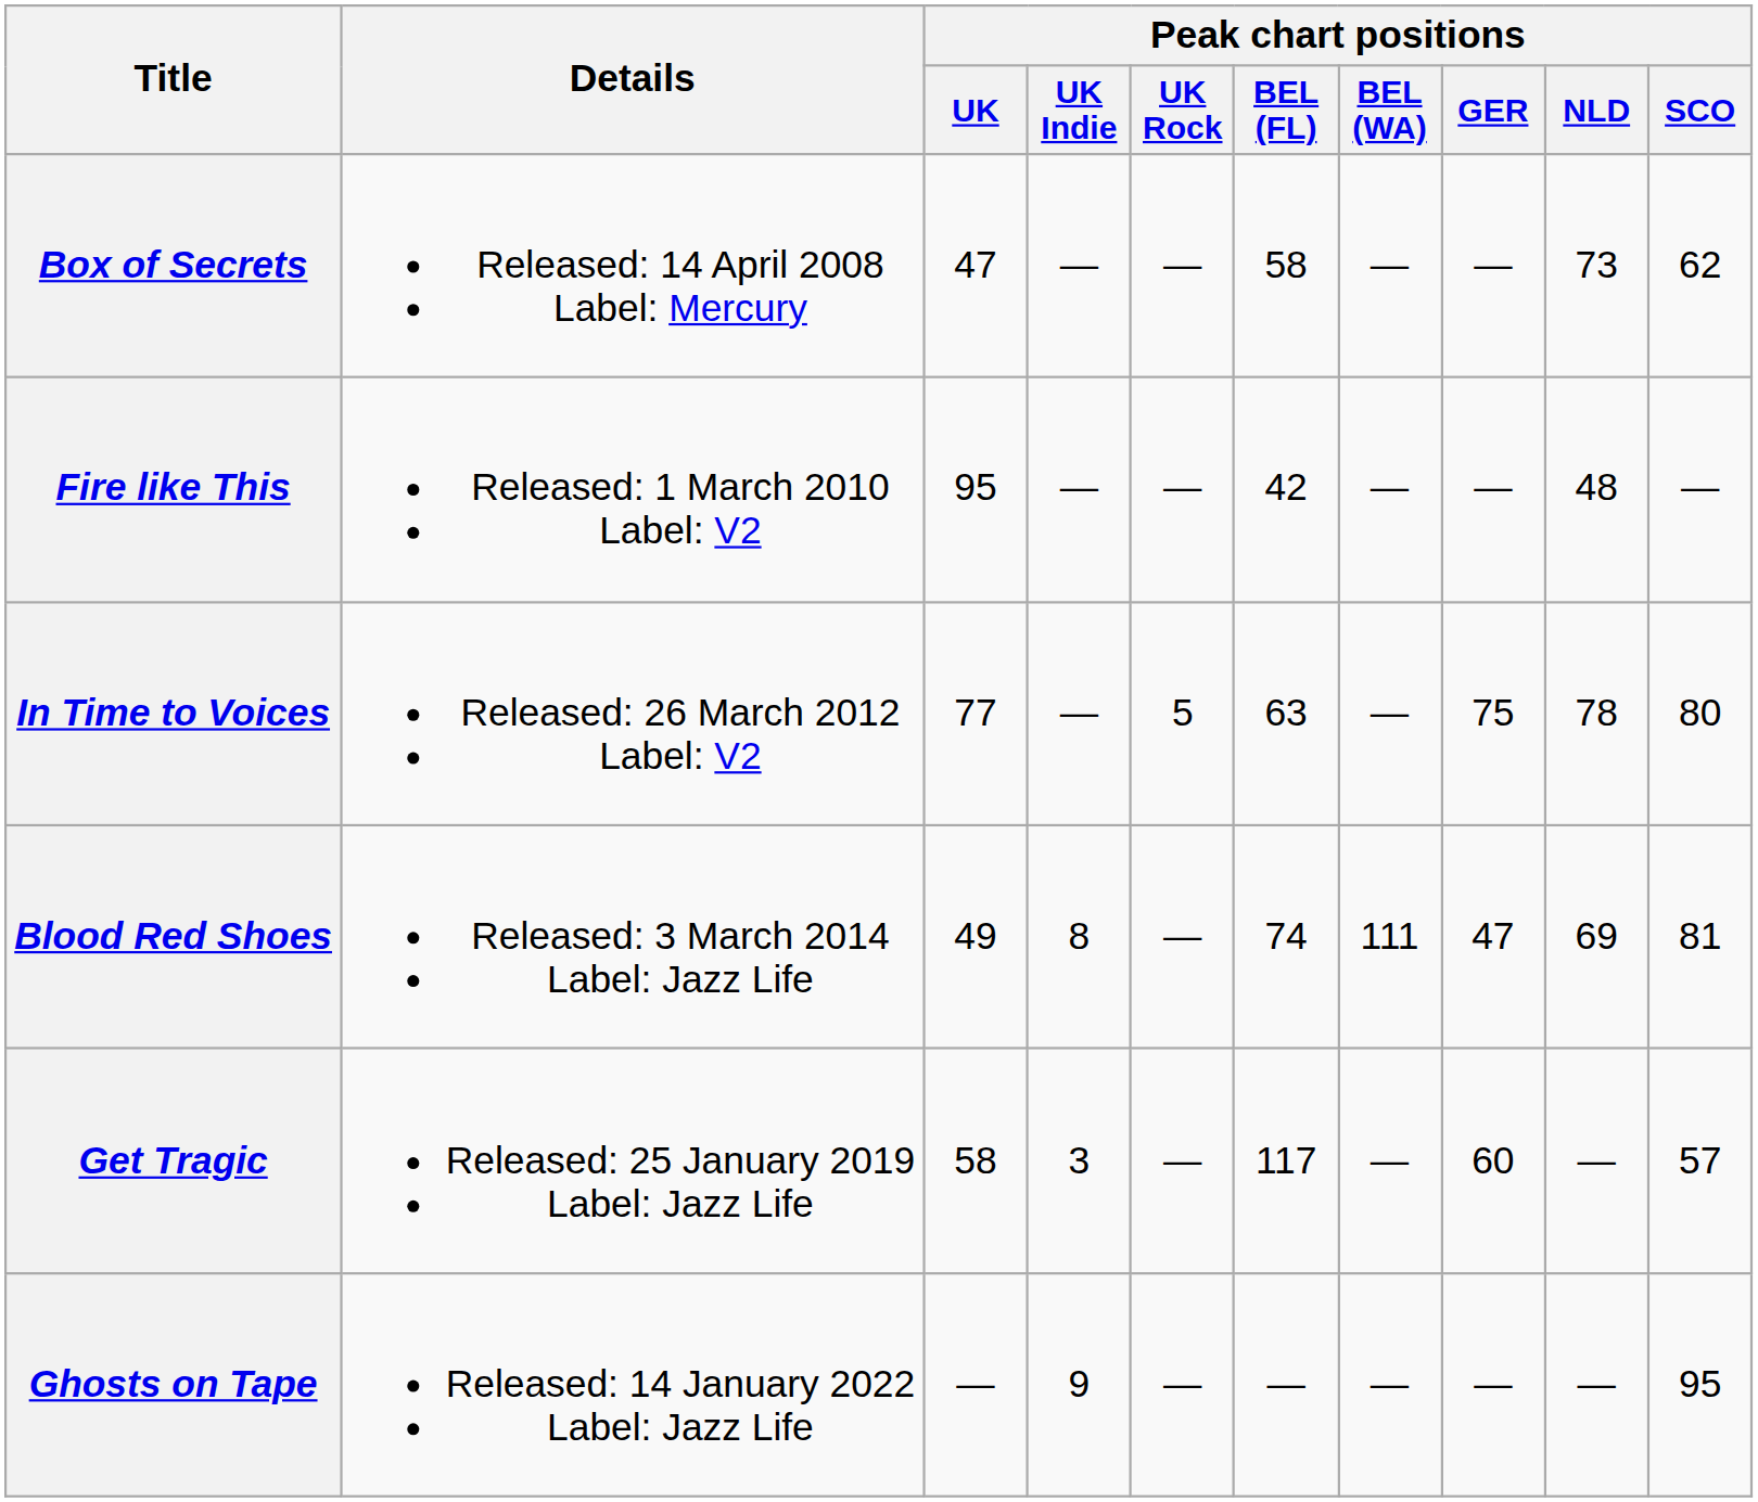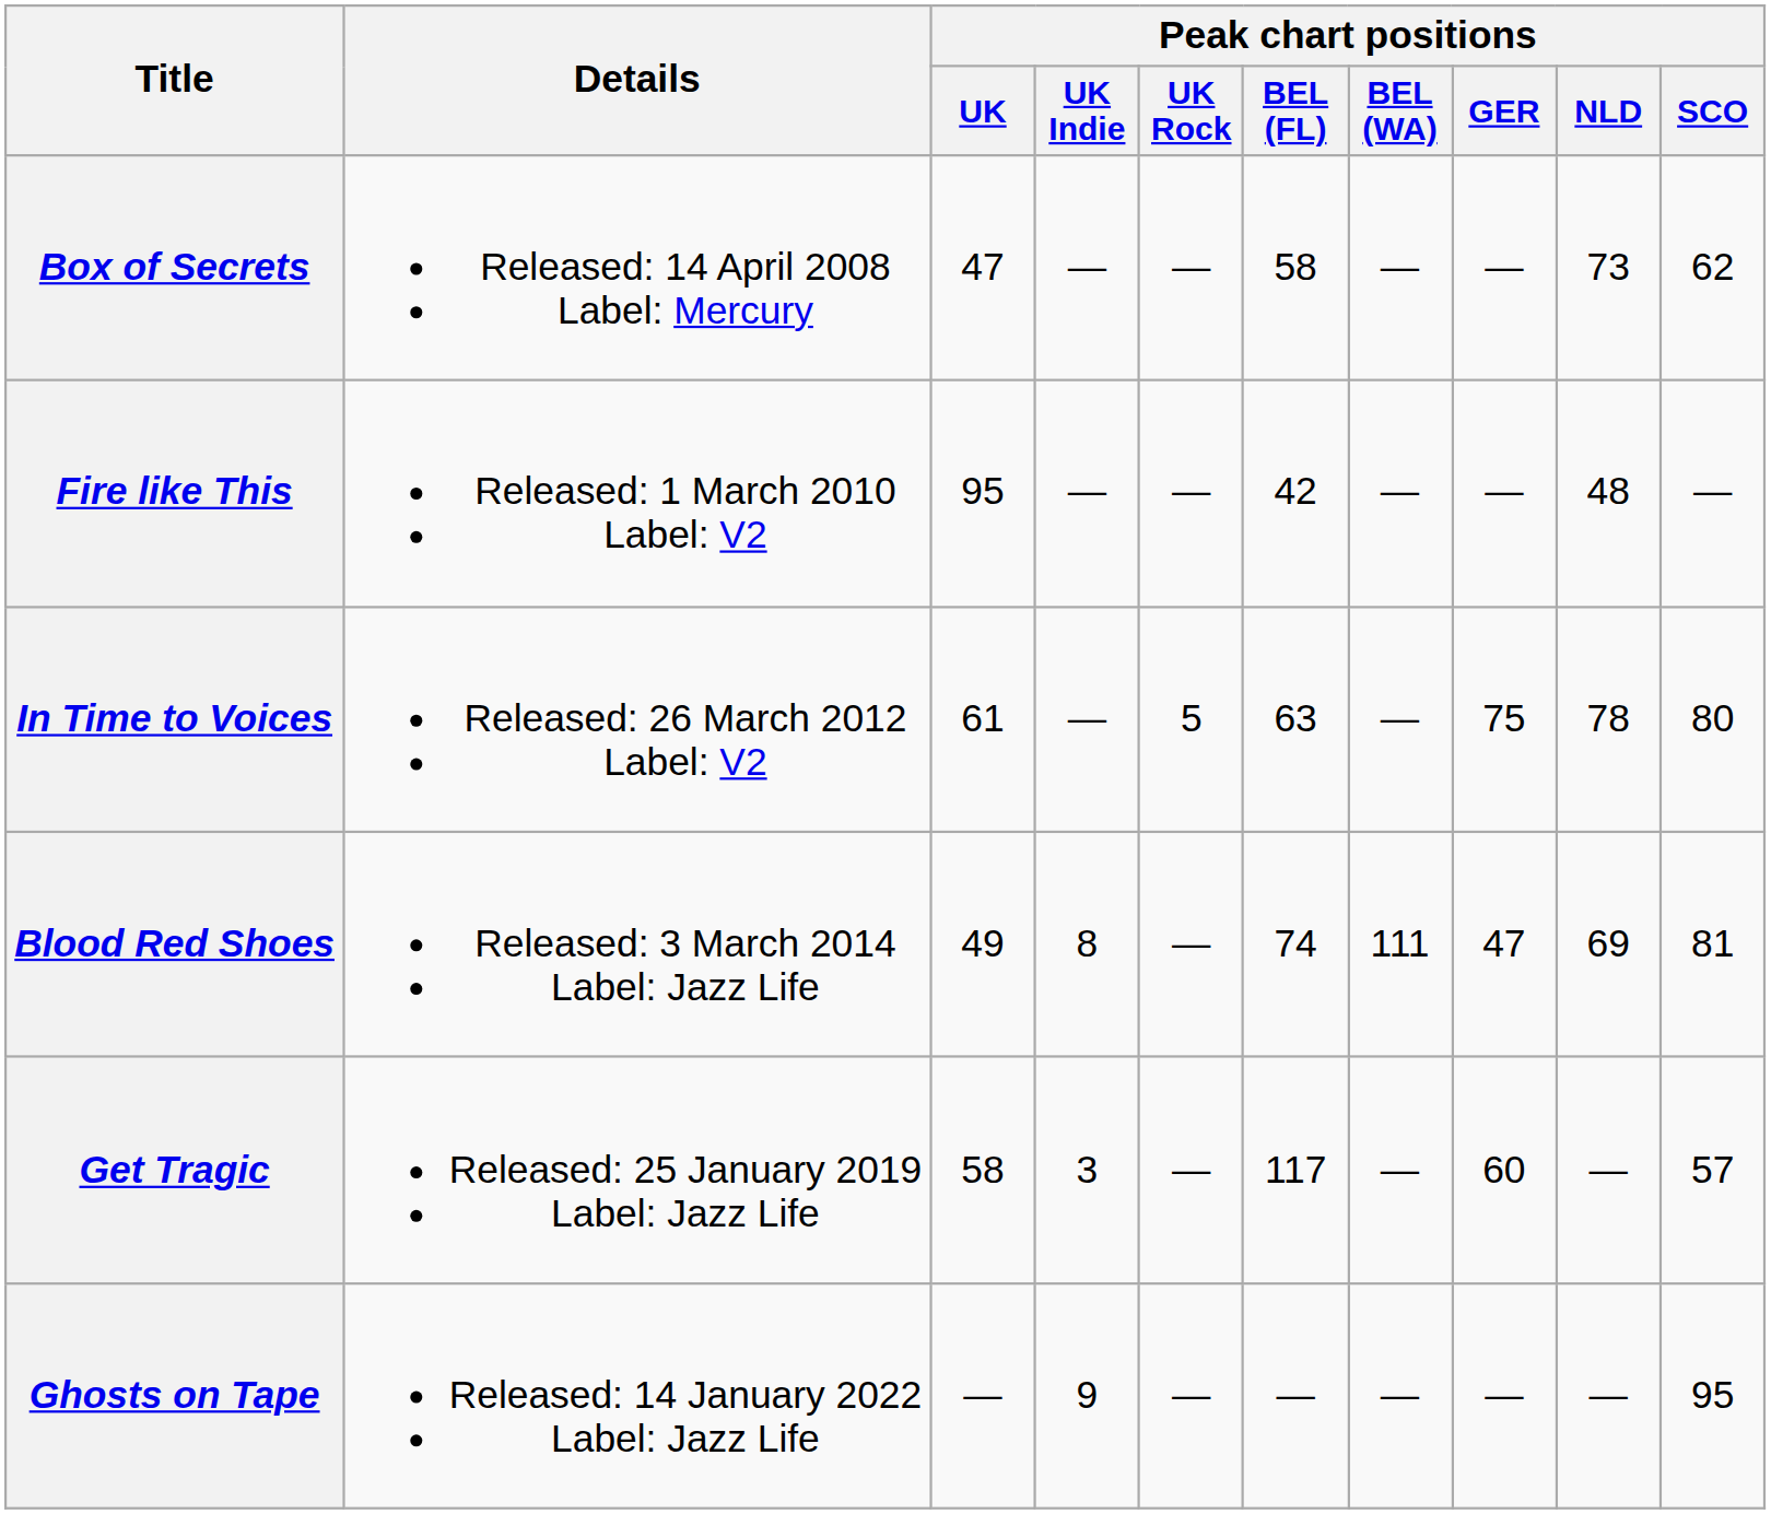In Time to Voices | Peak chart positions / UK: 77 -> 61
